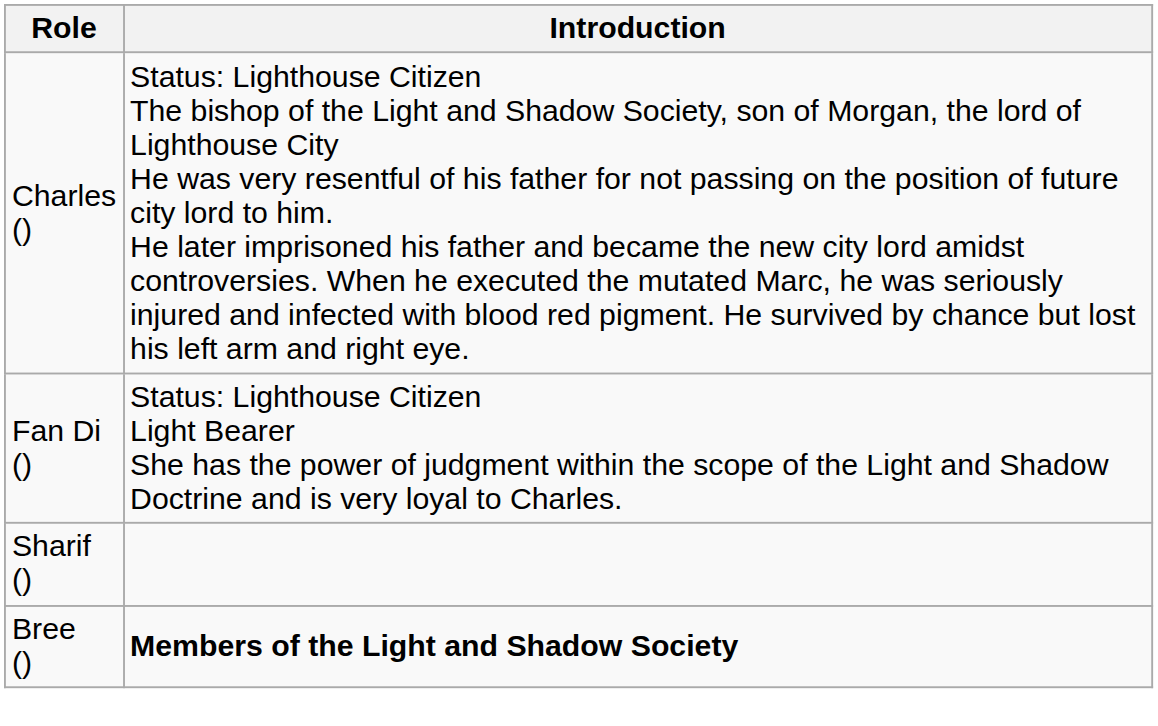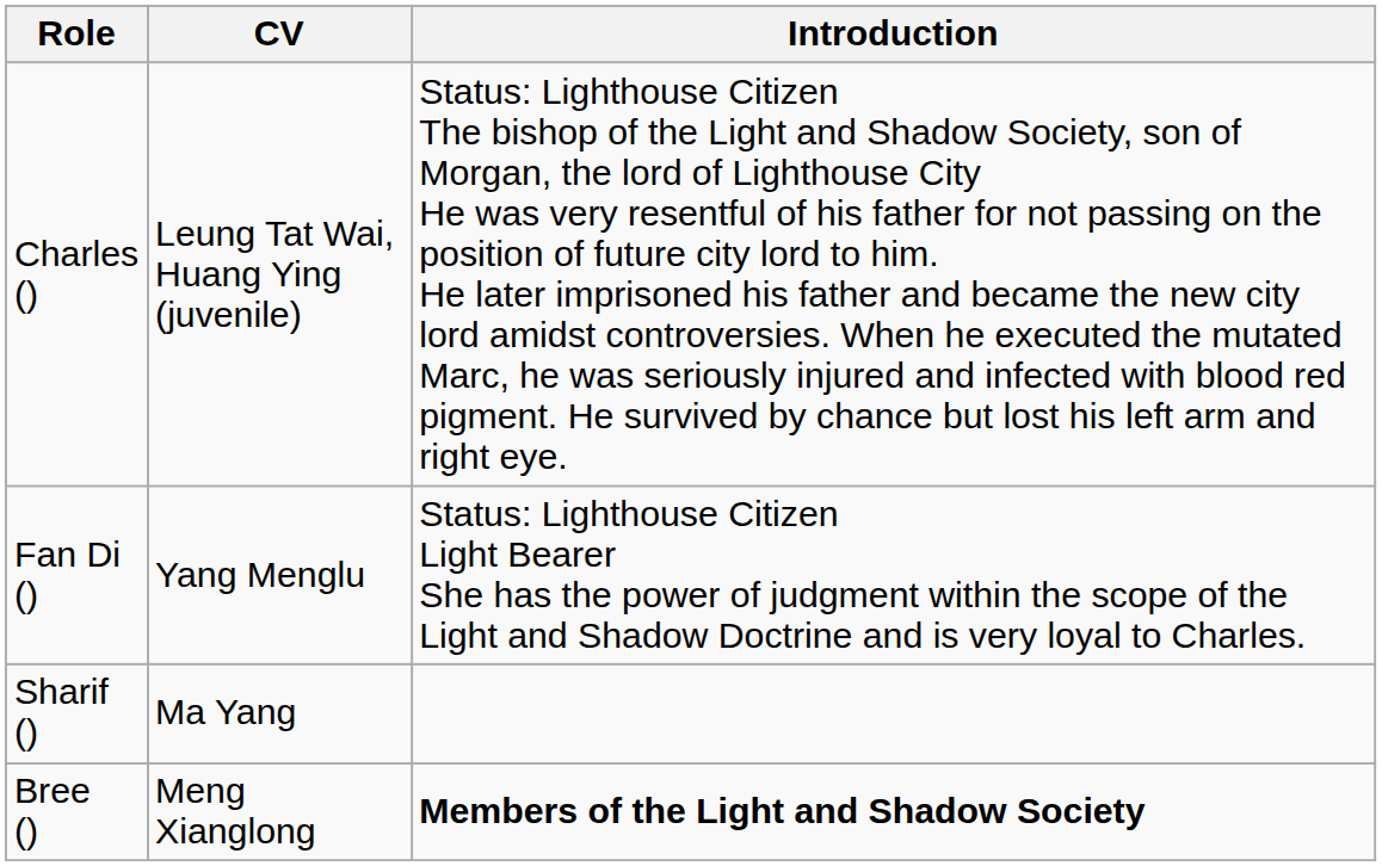+ column: CV | Leung Tat Wai, Huang Ying (juvenile) | Yang Menglu | Ma Yang | Meng Xianglong
